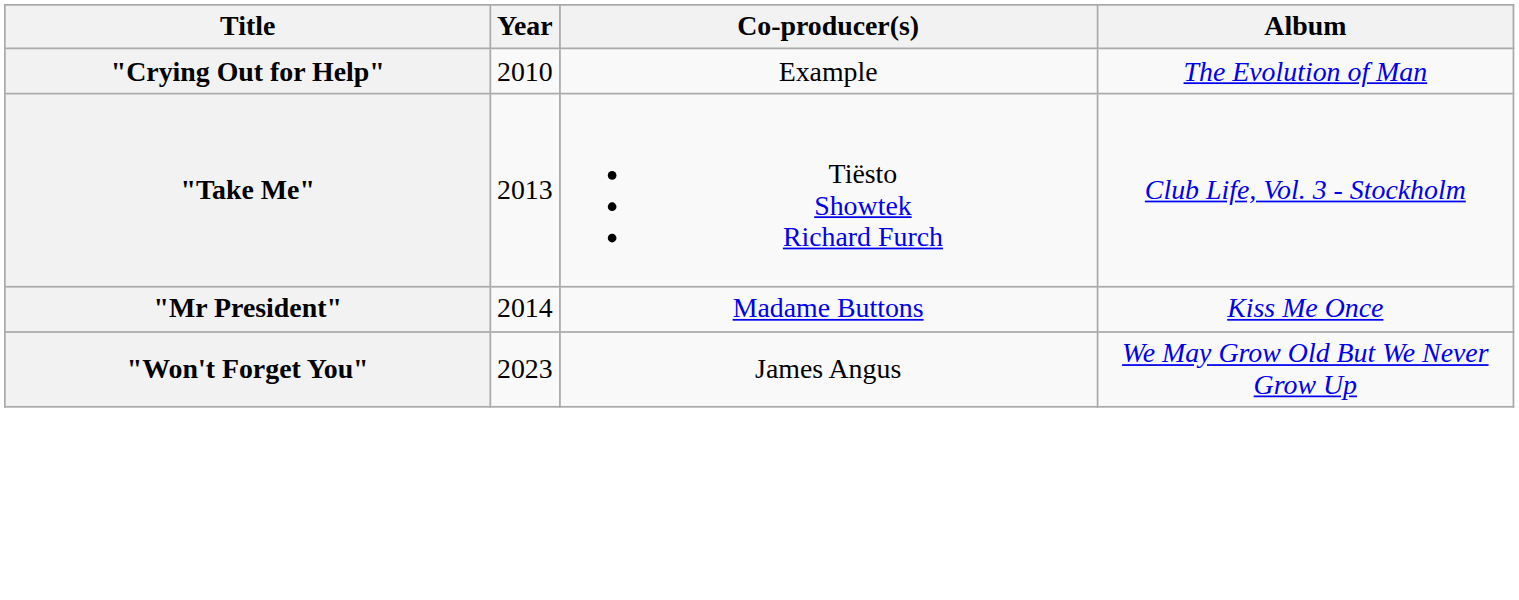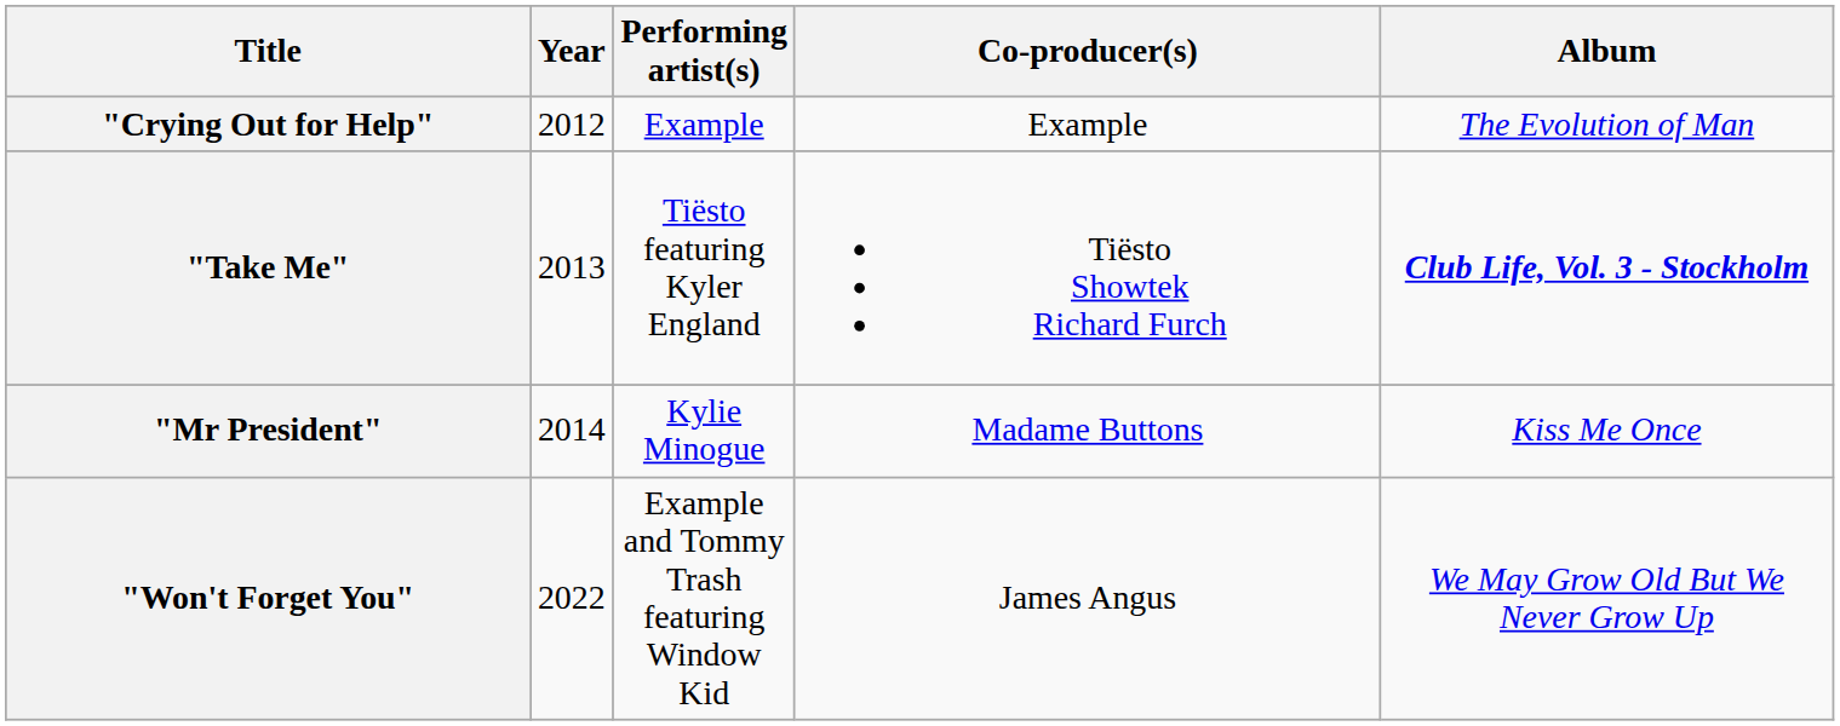+ column: Performing artist(s) | Example | Tiësto featuring Kyler England | Kylie Minogue | Example and Tommy Trash featuring Window Kid
"Crying Out for Help" | Year: 2010 -> 2012
"Take Me" | Album: normal -> bold
"Won't Forget You" | Year: 2023 -> 2022
